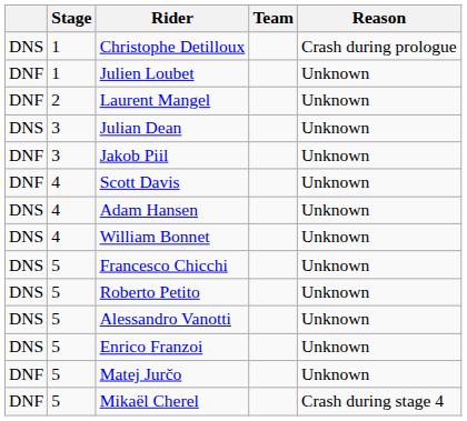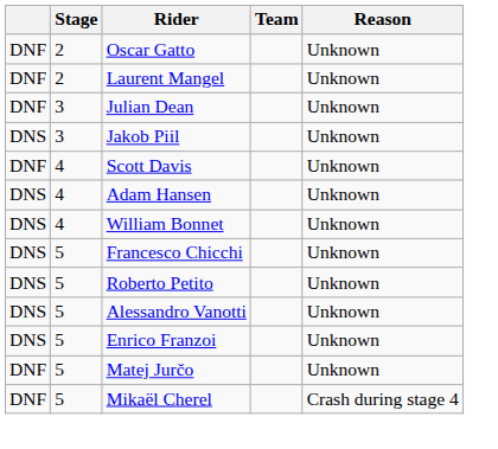- row: DNS | 1 | Christophe Detilloux | Crash during prologue
- row: DNF | 1 | Julien Loubet | Unknown
+ row: DNF | 2 | Oscar Gatto | Unknown
Julian Dean | column 1: DNS -> DNF
Jakob Piil | column 1: DNF -> DNS
